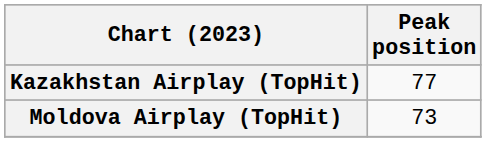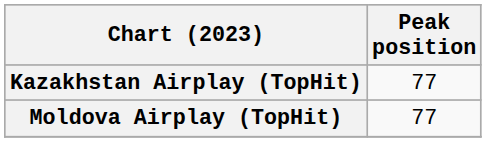Moldova Airplay (TopHit) | Peak position: 73 -> 77
